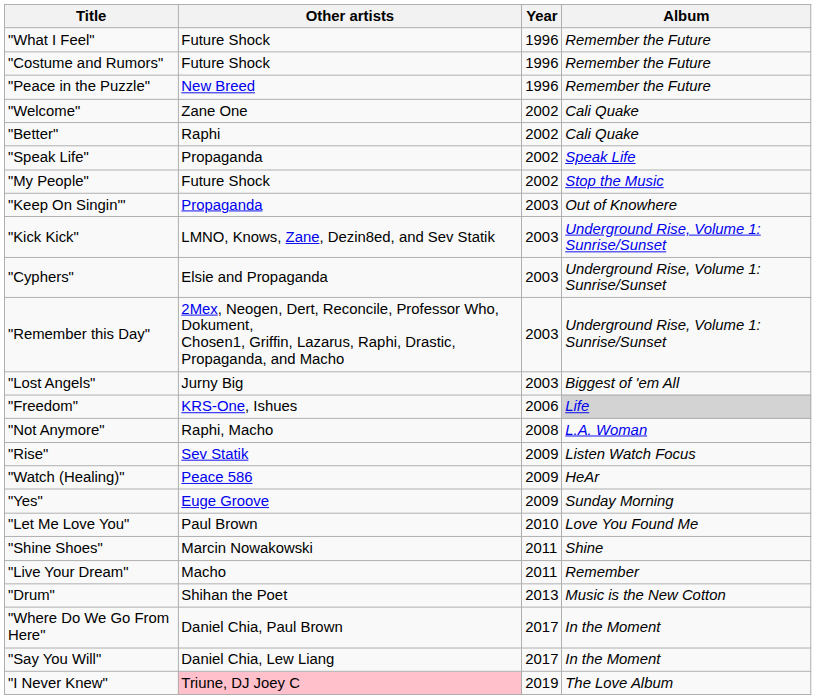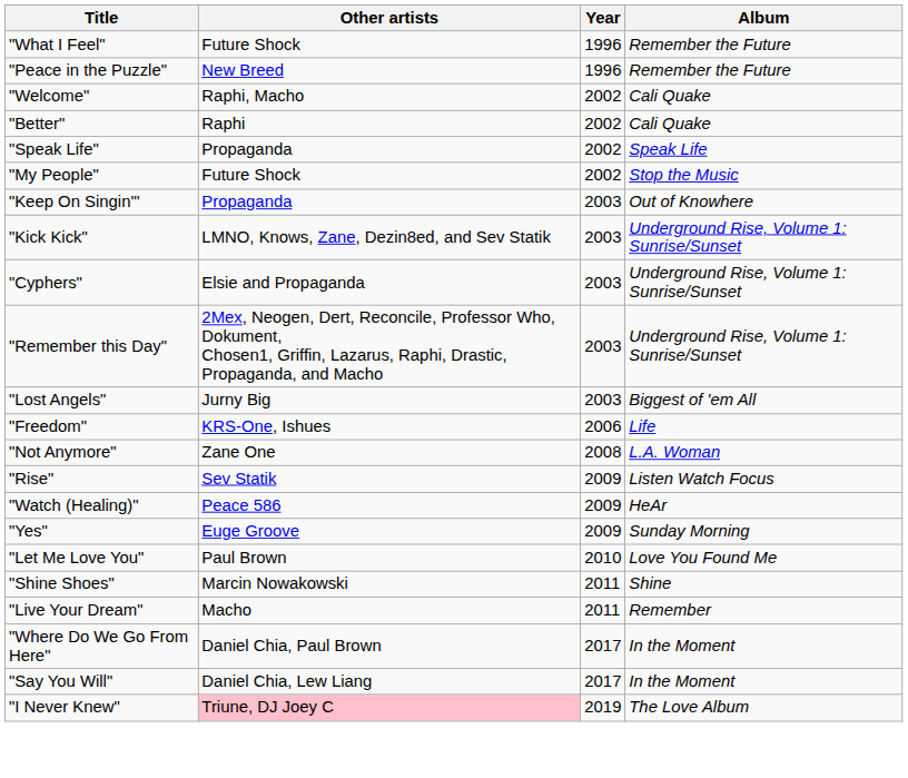- row: "Costume and Rumors" | Future Shock | 1996 | Remember the Future
"Welcome" | Other artists: Zane One -> Raphi, Macho
"Freedom" | Album: lightgrey background -> no background
"Not Anymore" | Other artists: Raphi, Macho -> Zane One
- row: "Drum" | Shihan the Poet | 2013 | Music is the New Cotton
